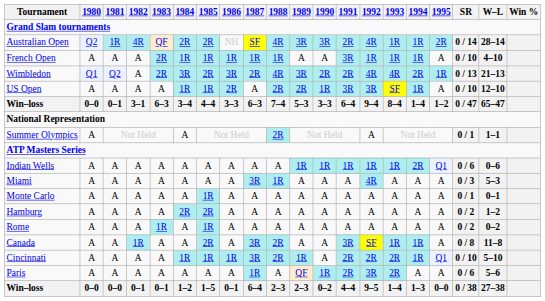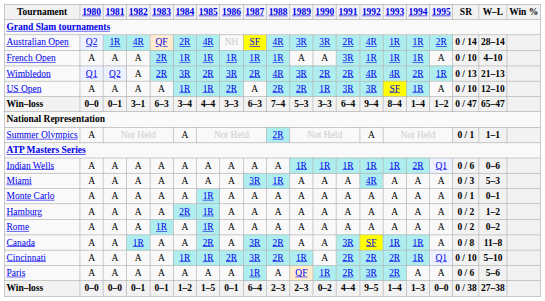Australian Open | 1985: 2R -> 4R
Hamburg | 1985: 2R -> 1R
Cincinnati | 1986: 1R -> 2R
